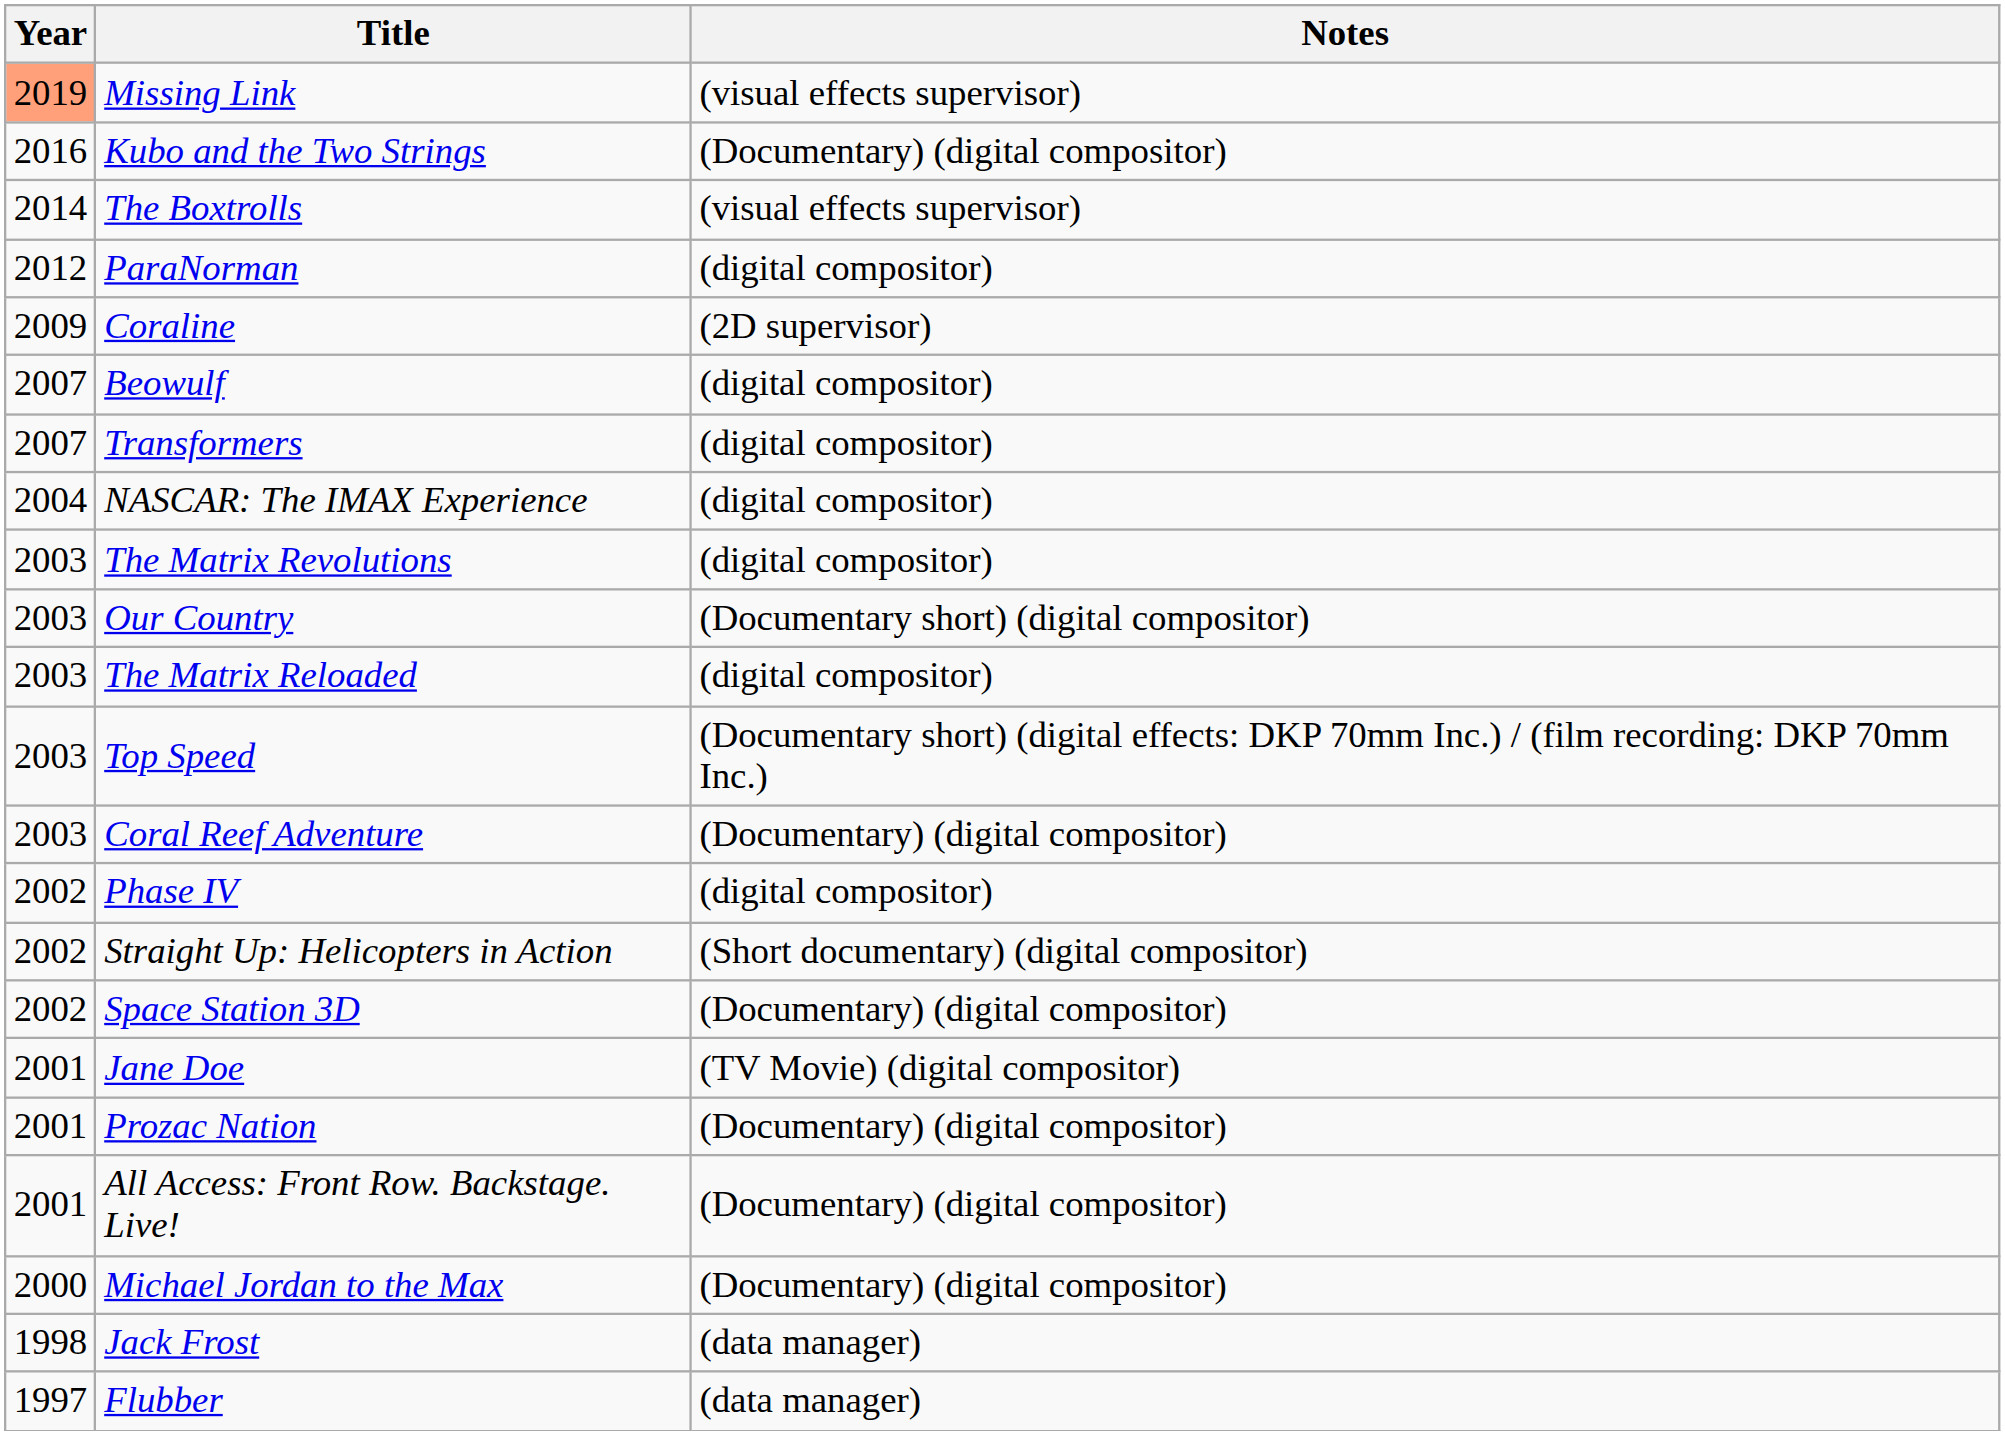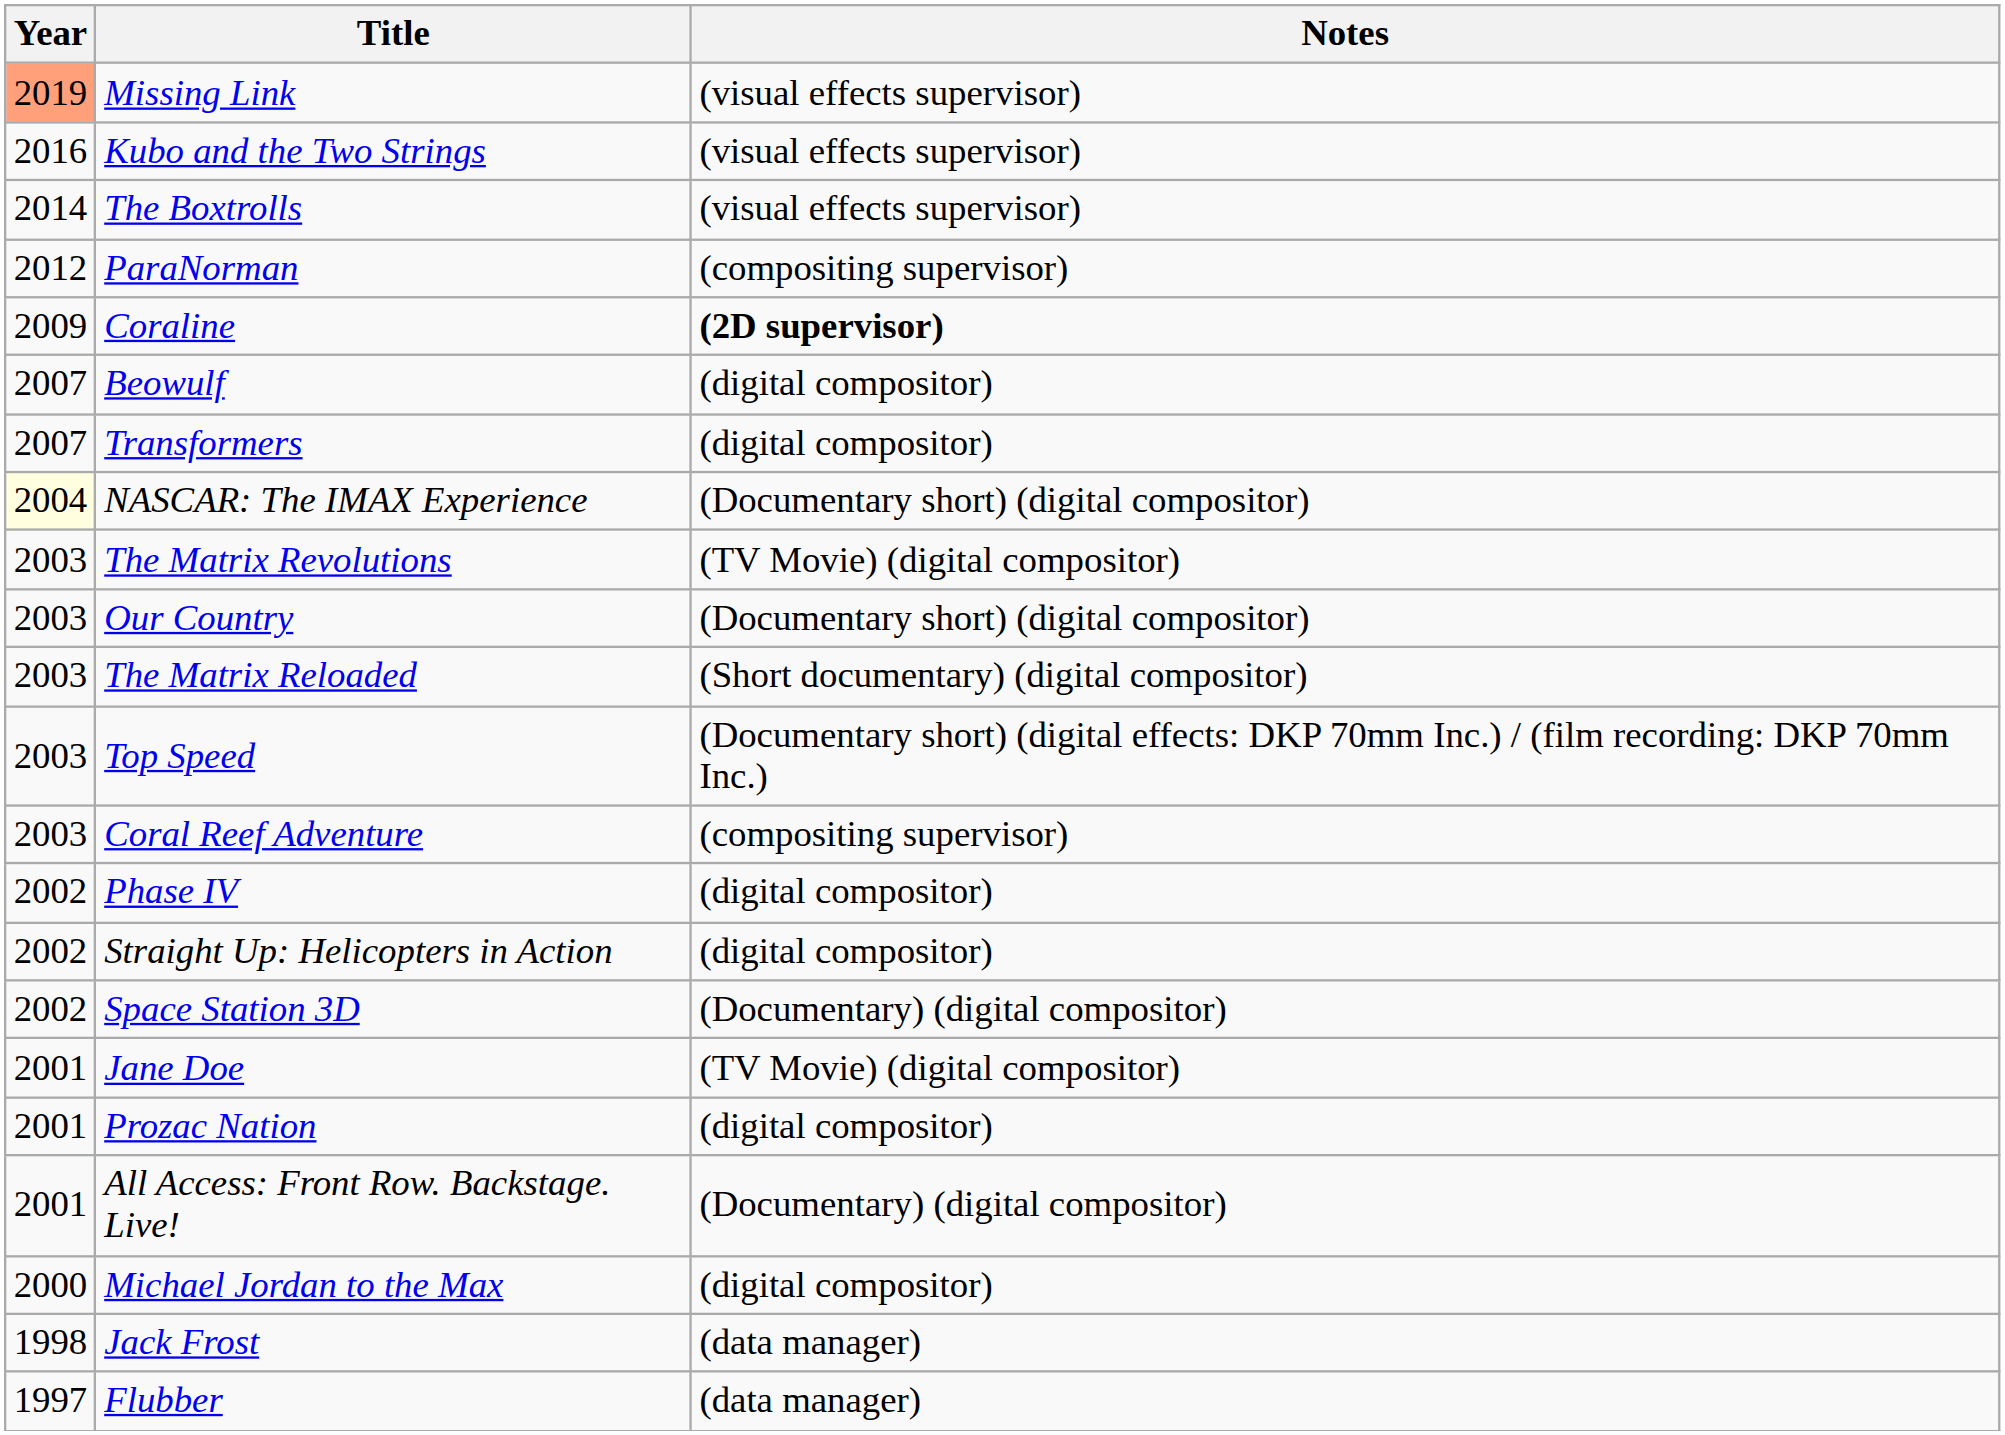Kubo and the Two Strings | Notes: (Documentary) (digital compositor) -> (visual effects supervisor)
ParaNorman | Notes: (digital compositor) -> (compositing supervisor)
Coraline | Notes: normal -> bold
NASCAR: The IMAX Experience | Year: no background -> lightyellow background
NASCAR: The IMAX Experience | Notes: (digital compositor) -> (Documentary short) (digital compositor)
The Matrix Revolutions | Notes: (digital compositor) -> (TV Movie) (digital compositor)
The Matrix Reloaded | Notes: (digital compositor) -> (Short documentary) (digital compositor)
Coral Reef Adventure | Notes: (Documentary) (digital compositor) -> (compositing supervisor)
Straight Up: Helicopters in Action | Notes: (Short documentary) (digital compositor) -> (digital compositor)
Prozac Nation | Notes: (Documentary) (digital compositor) -> (digital compositor)
Michael Jordan to the Max | Notes: (Documentary) (digital compositor) -> (digital compositor)
